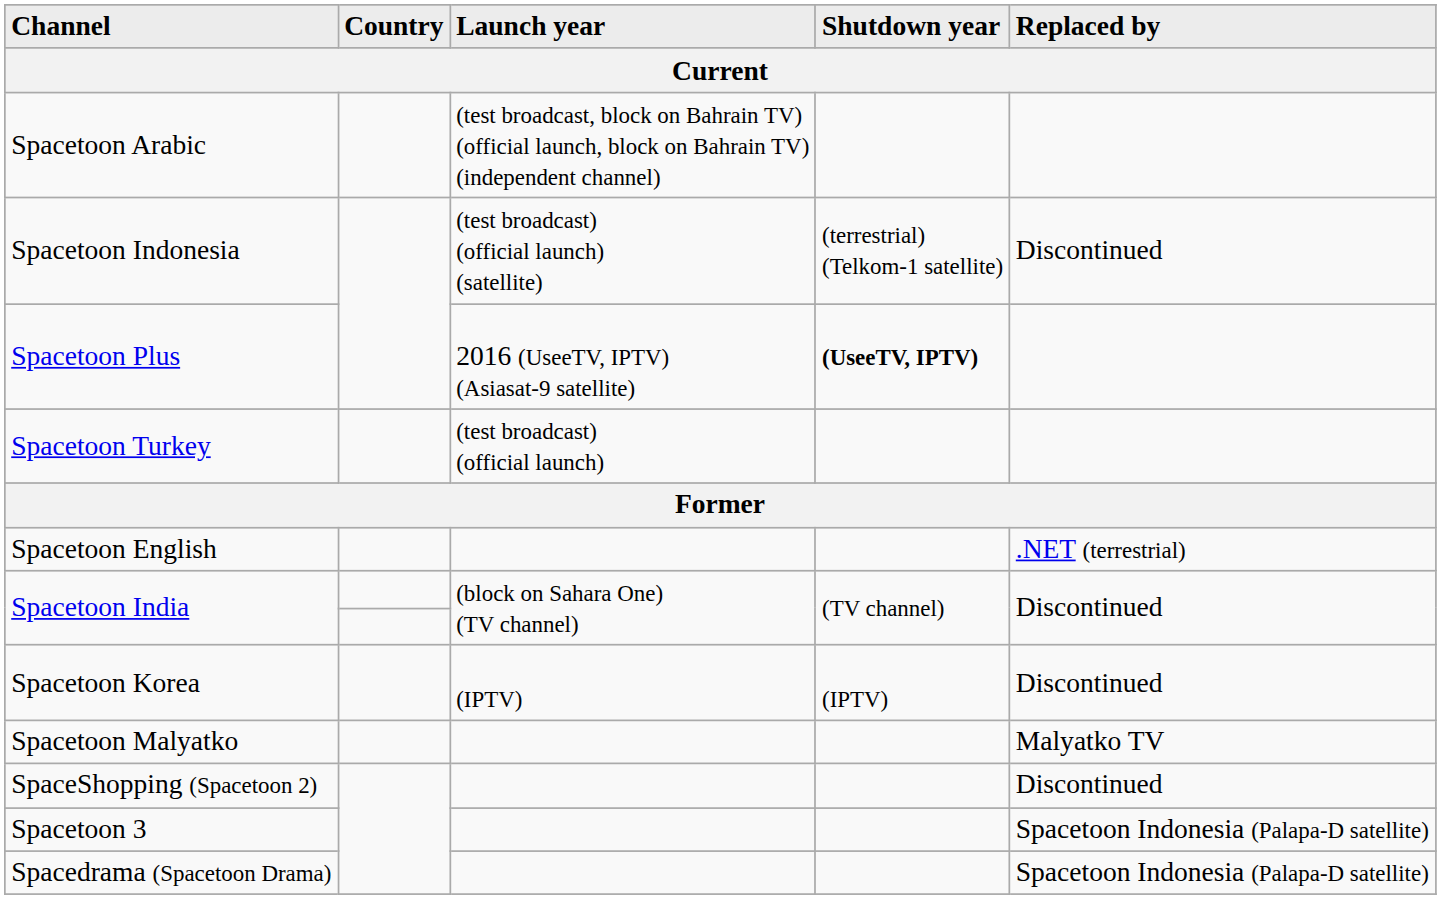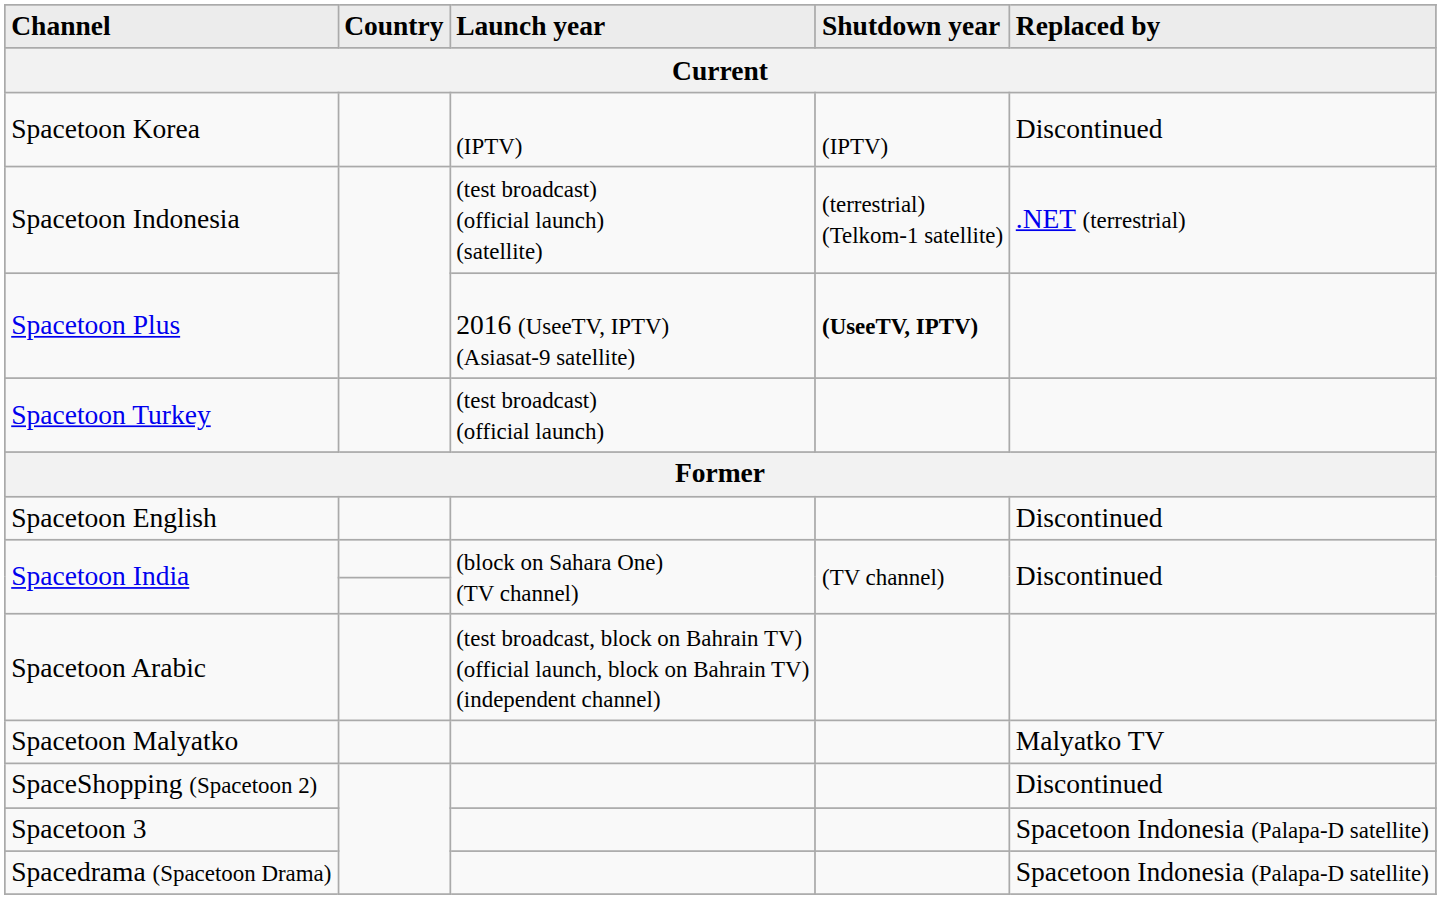rows swapped: Spacetoon Arabic <-> Spacetoon Korea
Spacetoon Indonesia | Replaced by: Discontinued -> .NET (terrestrial)
Spacetoon English | Replaced by: .NET (terrestrial) -> Discontinued
